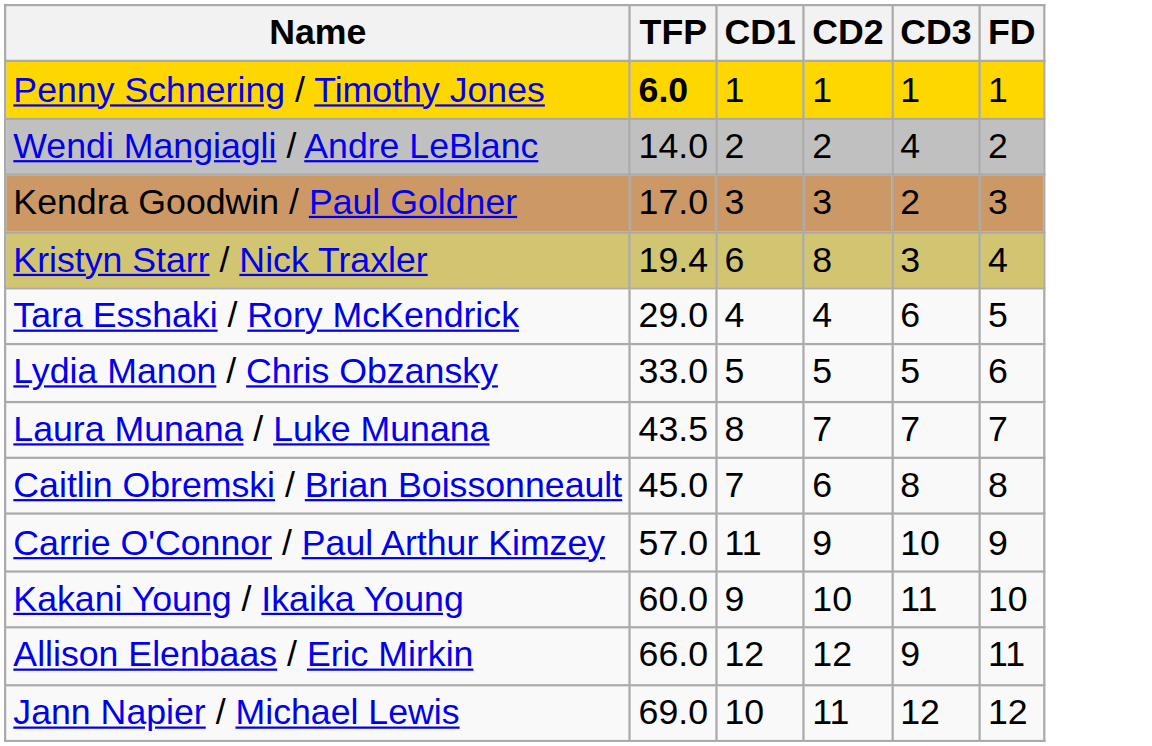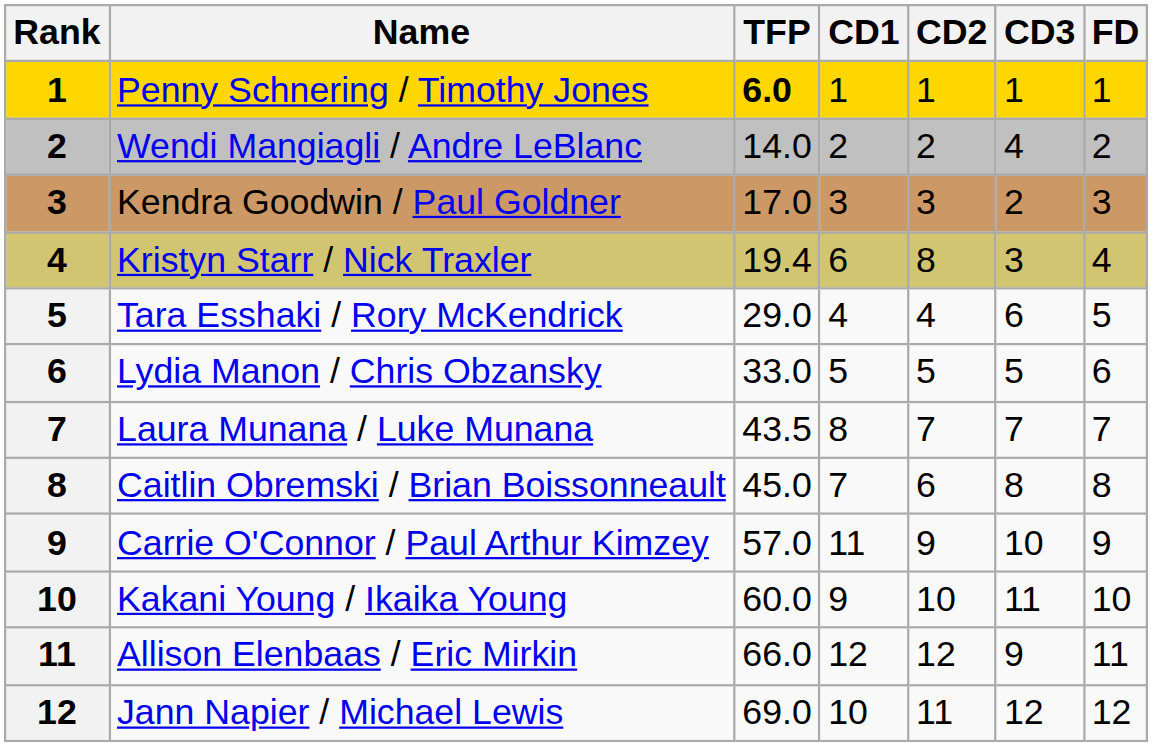+ column: Rank | 1 | 2 | 3 | 4 | 5 | 6 | 7 | 8 | 9 | 10 | 11 | 12
